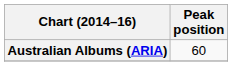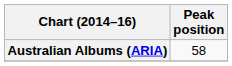Australian Albums (ARIA) | Peak position: 60 -> 58
